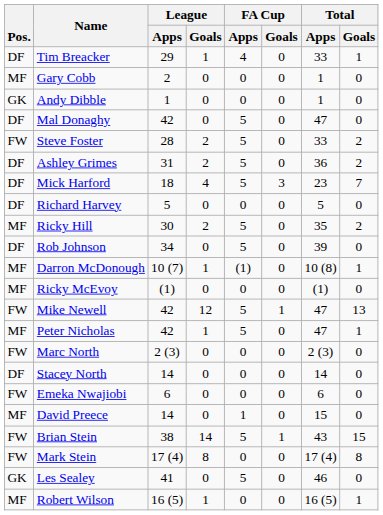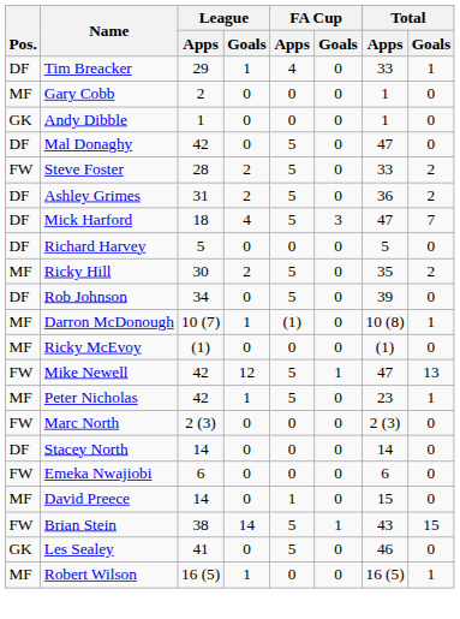Mick Harford | Total / Apps: 23 -> 47
Peter Nicholas | Total / Apps: 47 -> 23
- row: FW | Mark Stein | 17 (4) | 8 | 0 | 0 | 17 (4) | 8
